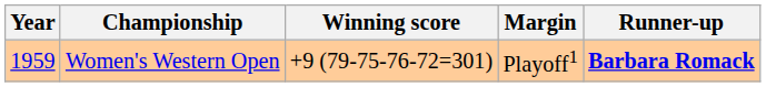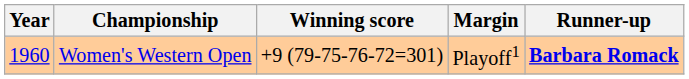Women's Western Open | Year: 1959 -> 1960
